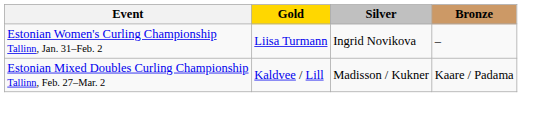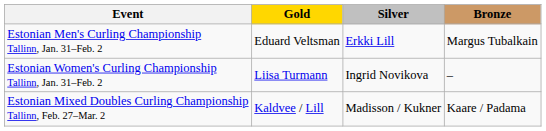+ row: Estonian Men's Curling Championship Tallinn, Jan. 31–Feb. 2 | Eduard Veltsman | Erkki Lill | Margus Tubalkain
